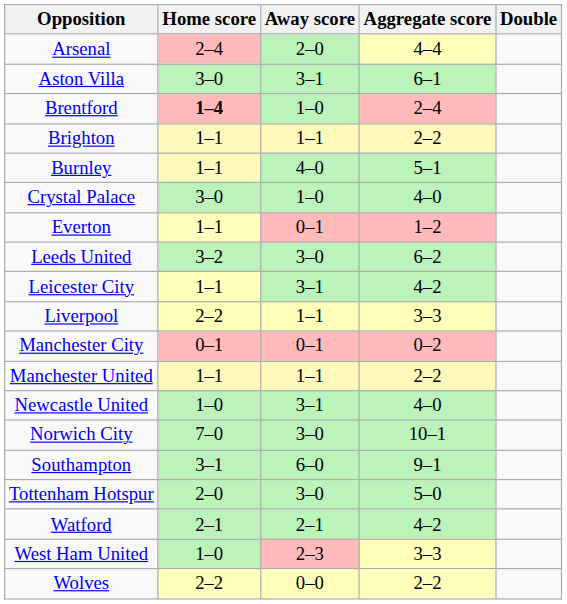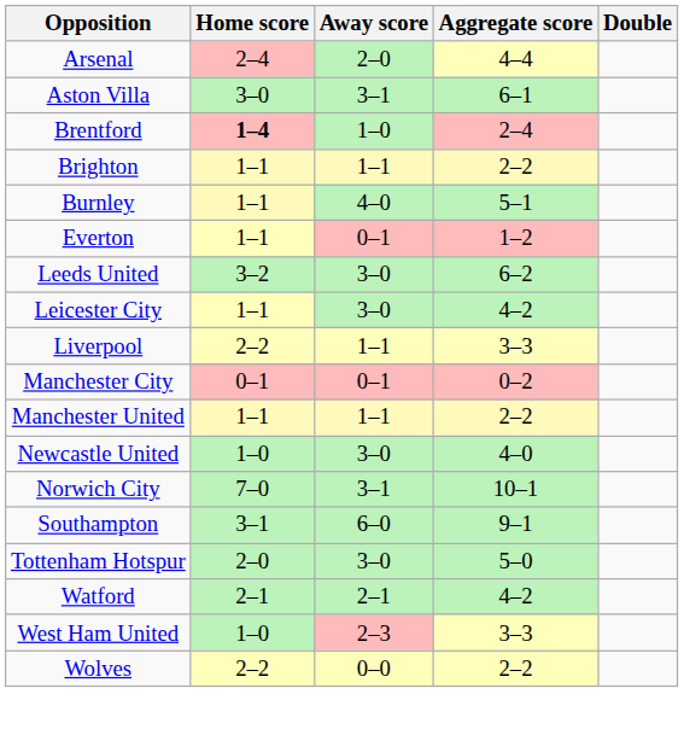- row: Crystal Palace | 3–0 | 1–0 | 4–0
Leicester City | Away score: 3–1 -> 3–0
Newcastle United | Away score: 3–1 -> 3–0
Norwich City | Away score: 3–0 -> 3–1
